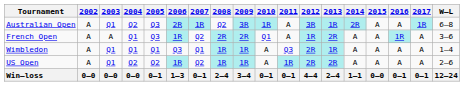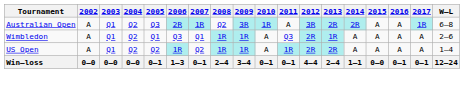Australian Open | 2013: 1R -> 2R
- row: French Open | A | A | Q1 | Q3 | 1R | Q2 | 2R | 2R | Q1 | A | 1R | 2R | A | A | 1R | A | 3–6
Wimbledon | 2004: Q1 -> Q2
Wimbledon | W–L: 1–4 -> 2–6
US Open | W–L: 2–6 -> 1–4
